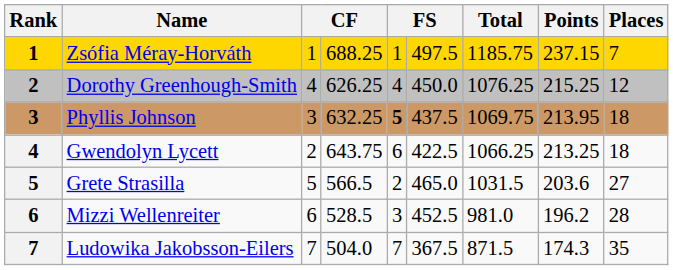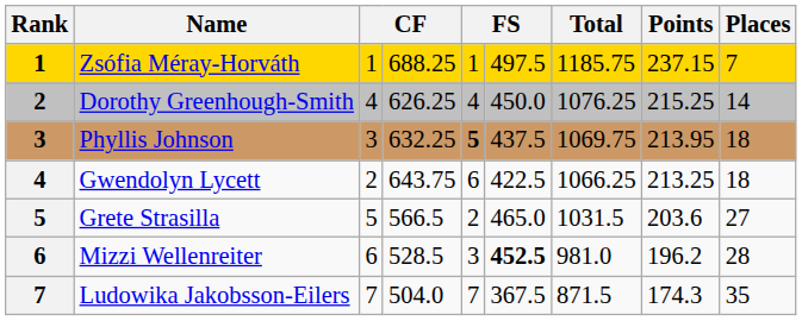Dorothy Greenhough-Smith | Places: 12 -> 14
Mizzi Wellenreiter | column 6: normal -> bold
